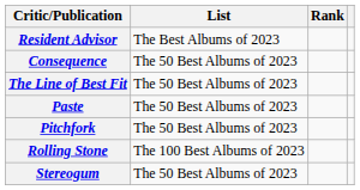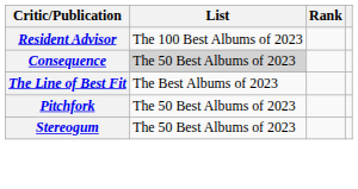Resident Advisor | List: The Best Albums of 2023 -> The 100 Best Albums of 2023
Consequence | List: no background -> lightgrey background
The Line of Best Fit | List: The 50 Best Albums of 2023 -> The Best Albums of 2023
- row: Paste | The 50 Best Albums of 2023
- row: Rolling Stone | The 100 Best Albums of 2023
